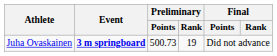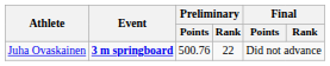Juha Ovaskainen | Preliminary / Points: 500.73 -> 500.76
Juha Ovaskainen | Preliminary / Rank: 19 -> 22
